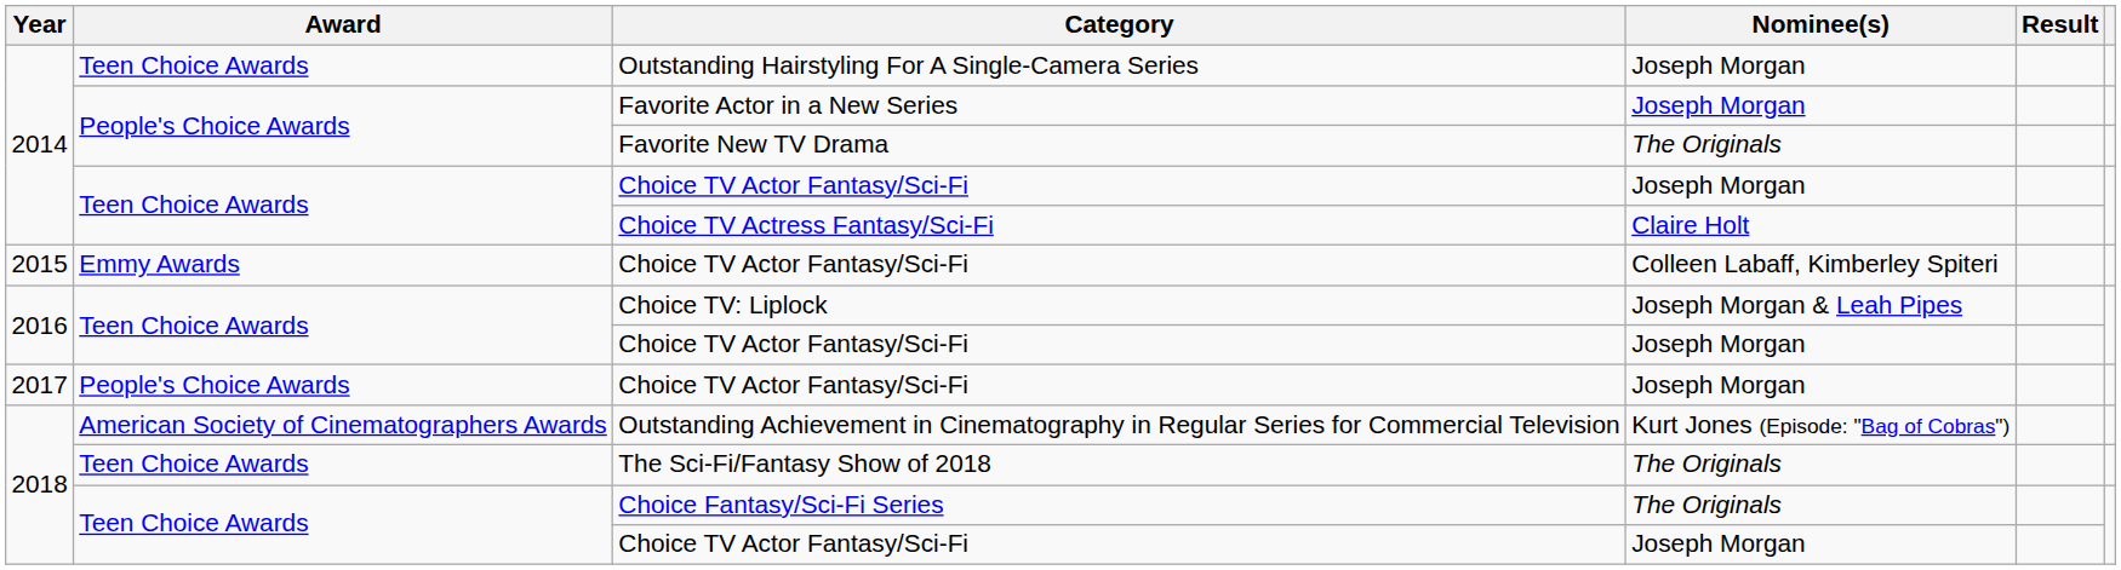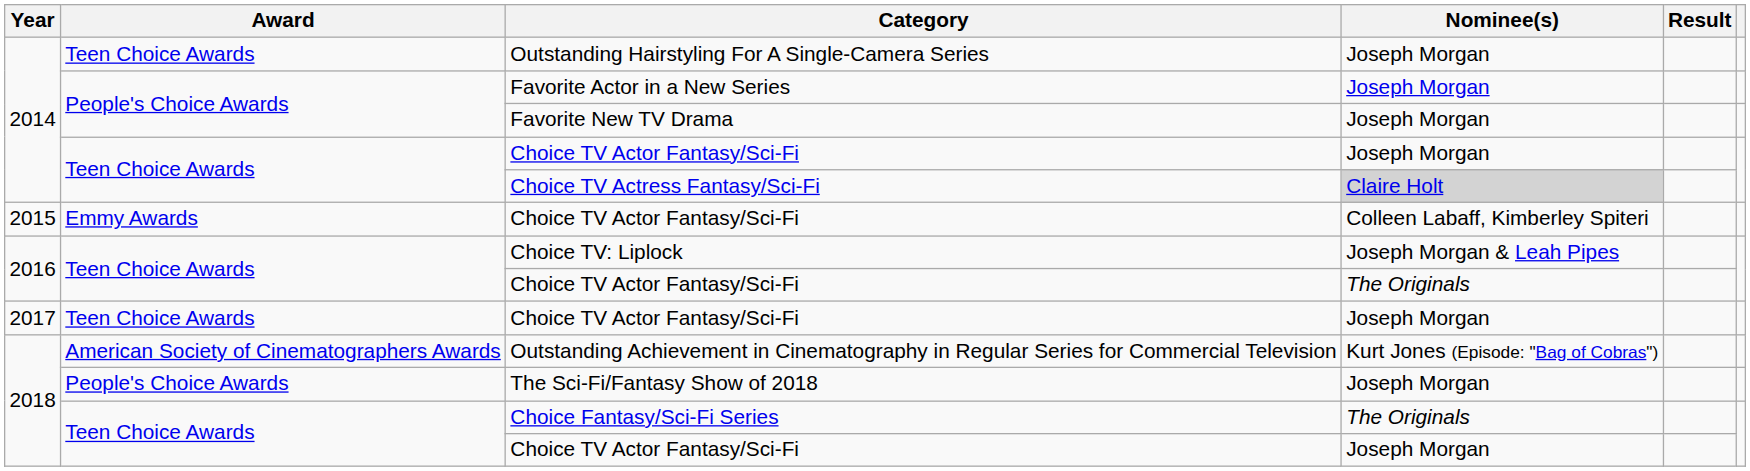Favorite New TV Drama | Nominee(s): The Originals -> Joseph Morgan
Choice TV Actress Fantasy/Sci-Fi | Nominee(s): no background -> lightgrey background
2016 / Choice TV Actor Fantasy/Sci-Fi | Nominee(s): Joseph Morgan -> The Originals
2017 / Choice TV Actor Fantasy/Sci-Fi | Award: People's Choice Awards -> Teen Choice Awards
The Sci-Fi/Fantasy Show of 2018 | Award: Teen Choice Awards -> People's Choice Awards
The Sci-Fi/Fantasy Show of 2018 | Nominee(s): The Originals -> Joseph Morgan
